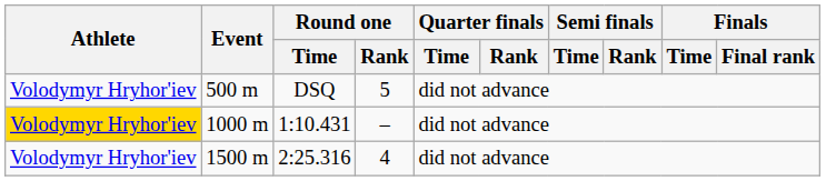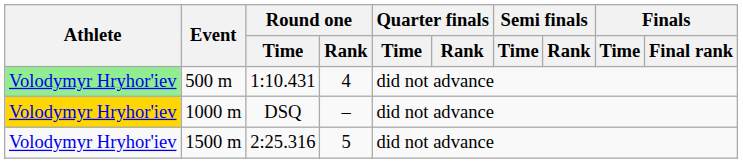500 m | Athlete: no background -> lightgreen background
500 m | Round one / Time: DSQ -> 1:10.431
500 m | Round one / Rank: 5 -> 4
1000 m | Round one / Time: 1:10.431 -> DSQ
1500 m | Round one / Rank: 4 -> 5
